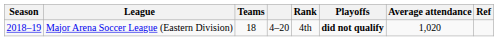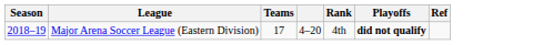- column: Average attendance | 1,020
Major Arena Soccer League (Eastern Division) | Teams: 18 -> 17
